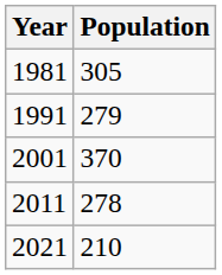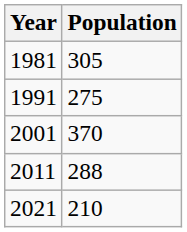1991 | Population: 279 -> 275
2011 | Population: 278 -> 288
